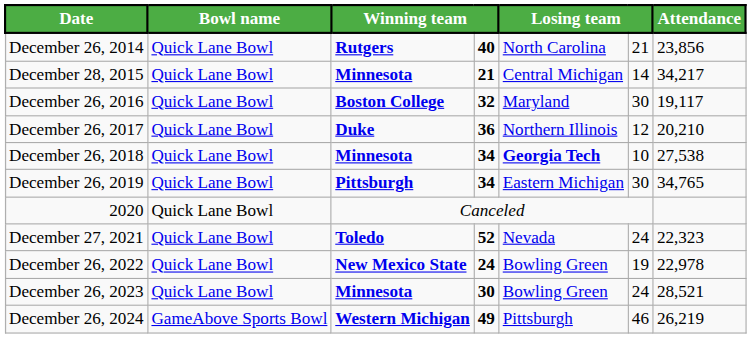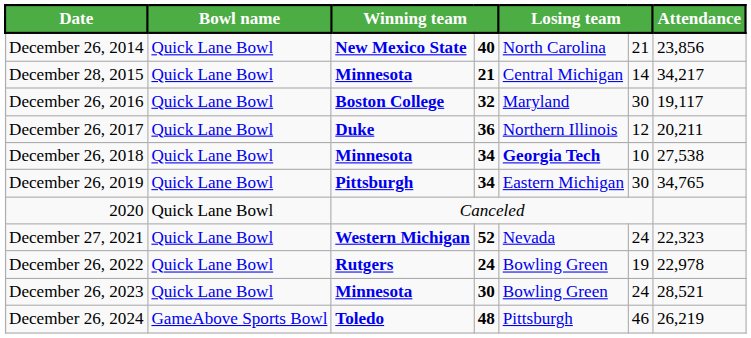December 26, 2014 | column 3: Rutgers -> New Mexico State
December 26, 2017 | Attendance: 20,210 -> 20,211
December 27, 2021 | column 3: Toledo -> Western Michigan
December 26, 2022 | column 3: New Mexico State -> Rutgers
December 26, 2024 | column 3: Western Michigan -> Toledo
December 26, 2024 | column 4: 49 -> 48
